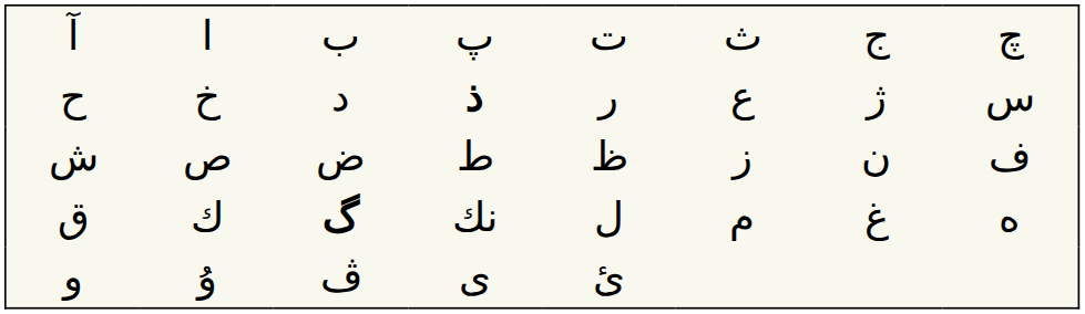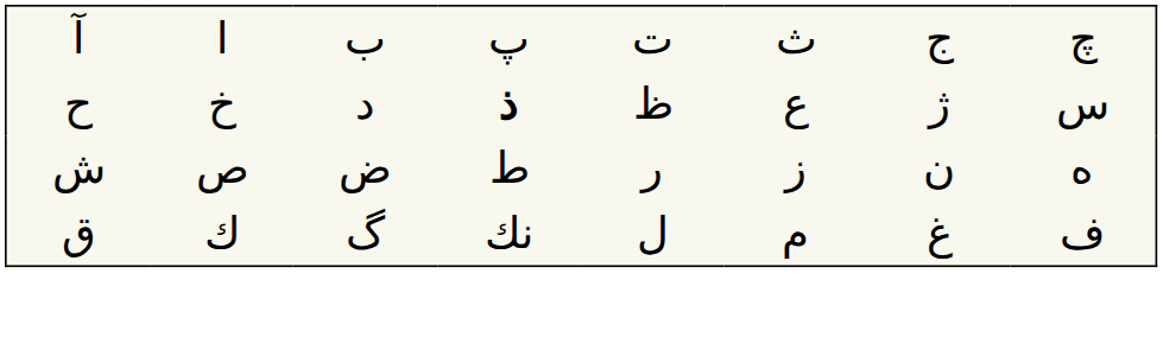ح | column 5: ر -> ظ
ش | column 5: ظ -> ر
ش | column 8: ف -> ه
ق | column 3: bold -> normal
ق | column 8: ه -> ف
- row: و | ۇ | ڤ | ی | ئ
